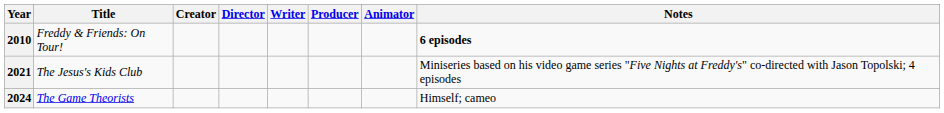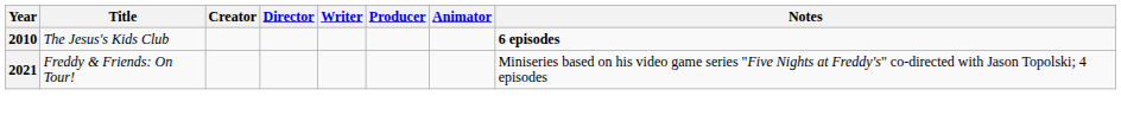2010 | Title: Freddy & Friends: On Tour! -> The Jesus's Kids Club
2021 | Title: The Jesus's Kids Club -> Freddy & Friends: On Tour!
- row: 2024 | The Game Theorists | Himself; cameo
